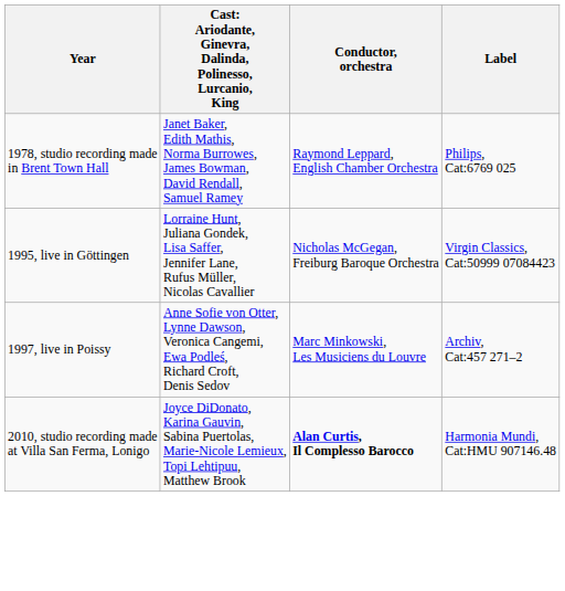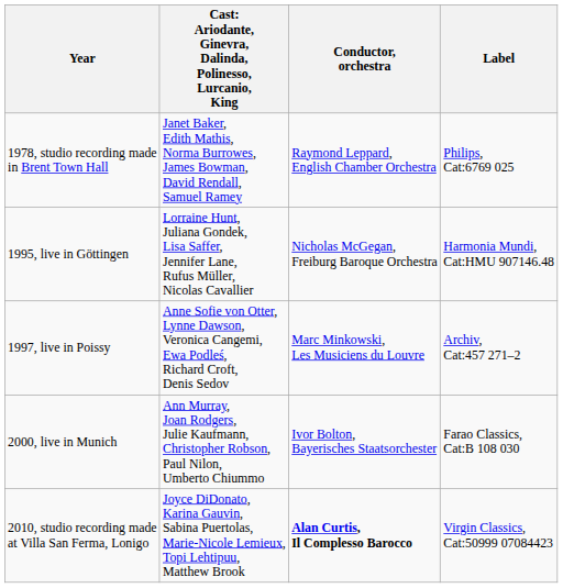1995, live in Göttingen | Label: Virgin Classics, Cat:50999 07084423 -> Harmonia Mundi, Cat:HMU 907146.48
+ row: 2000, live in Munich | Ann Murray, Joan Rodgers, Julie Kaufmann, Christopher Robson, Paul Nilon, Umberto Chiummo | Ivor Bolton, Bayerisches Staatsorchester | Farao Classics, Cat:B 108 030
2010, studio recording made at Villa San Ferma, Lonigo | Label: Harmonia Mundi, Cat:HMU 907146.48 -> Virgin Classics, Cat:50999 07084423
